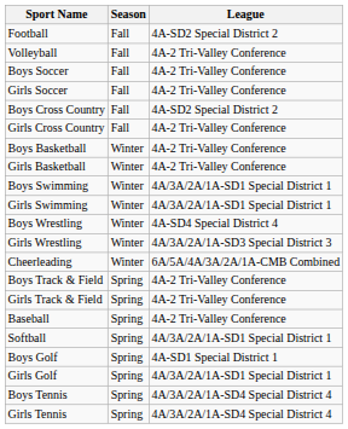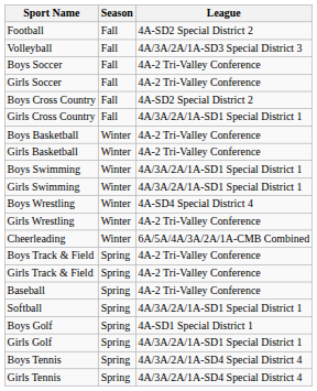Volleyball | League: 4A-2 Tri-Valley Conference -> 4A/3A/2A/1A-SD3 Special District 3
Girls Cross Country | League: 4A-2 Tri-Valley Conference -> 4A/3A/2A/1A-SD1 Special District 1
Girls Wrestling | League: 4A/3A/2A/1A-SD3 Special District 3 -> 4A-2 Tri-Valley Conference
